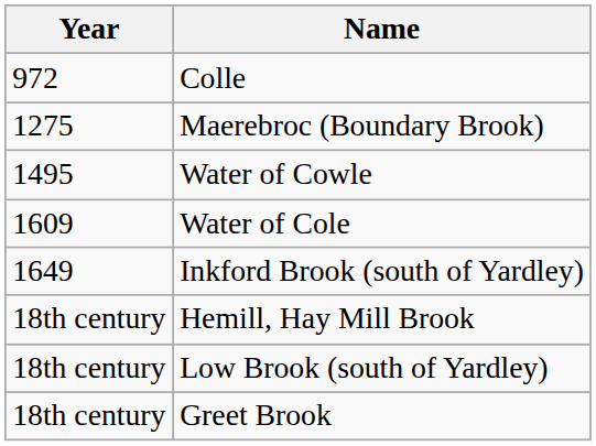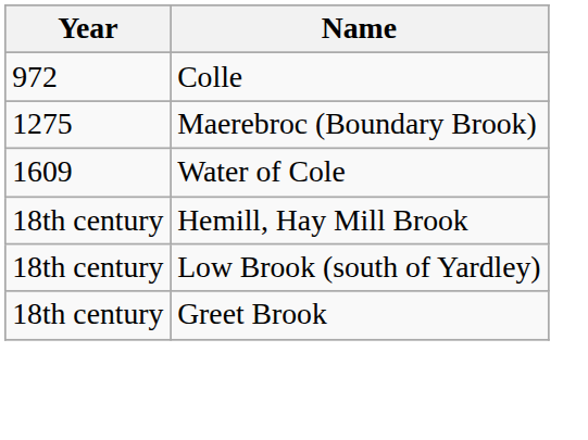- row: 1495 | Water of Cowle
- row: 1649 | Inkford Brook (south of Yardley)
